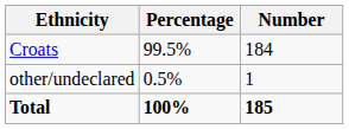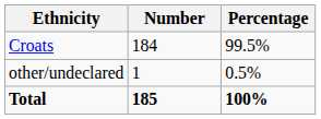columns swapped: Number <-> Percentage
